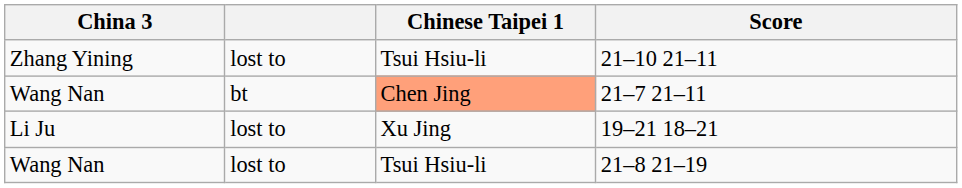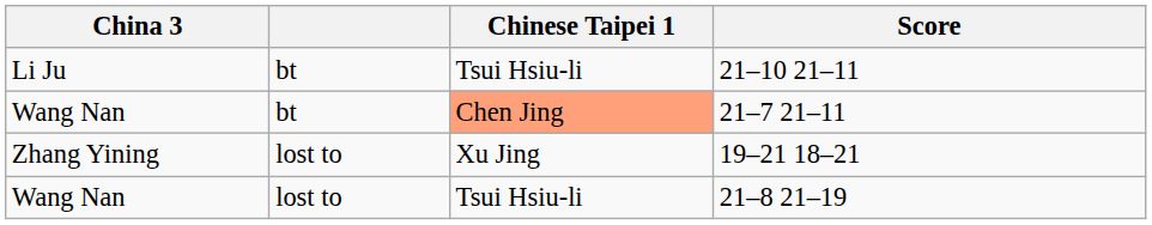21–10 21–11 | China 3: Zhang Yining -> Li Ju
21–10 21–11 | column 2: lost to -> bt
19–21 18–21 | China 3: Li Ju -> Zhang Yining
